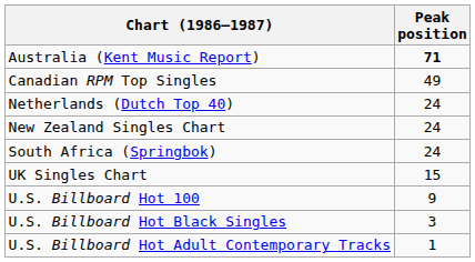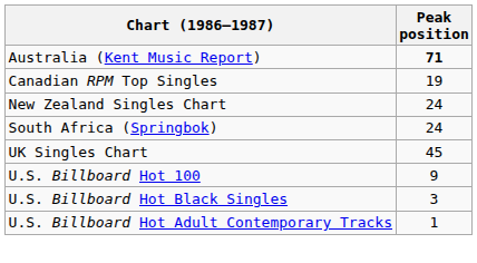Canadian RPM Top Singles | Peak position: 49 -> 19
- row: Netherlands (Dutch Top 40) | 24
UK Singles Chart | Peak position: 15 -> 45
